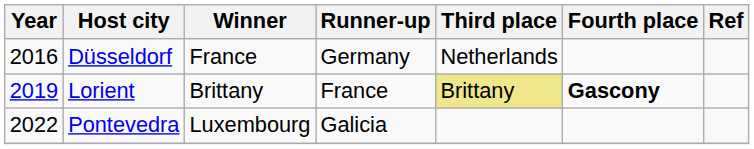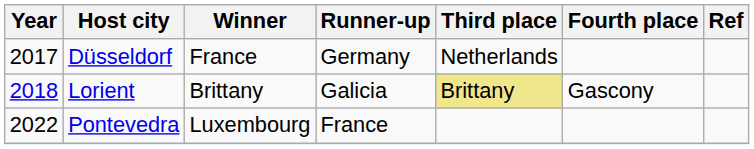Düsseldorf | Year: 2016 -> 2017
Lorient | Year: 2019 -> 2018
Lorient | Runner-up: France -> Galicia
Lorient | Fourth place: bold -> normal
Pontevedra | Runner-up: Galicia -> France
